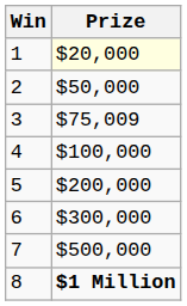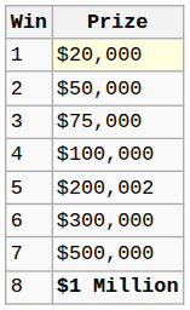3 | Prize: $75,009 -> $75,000
5 | Prize: $200,000 -> $200,002
